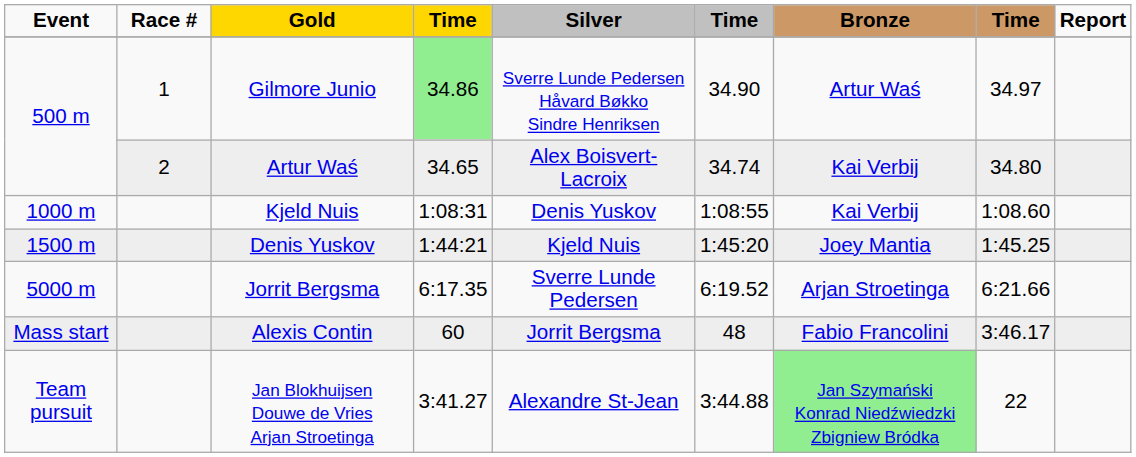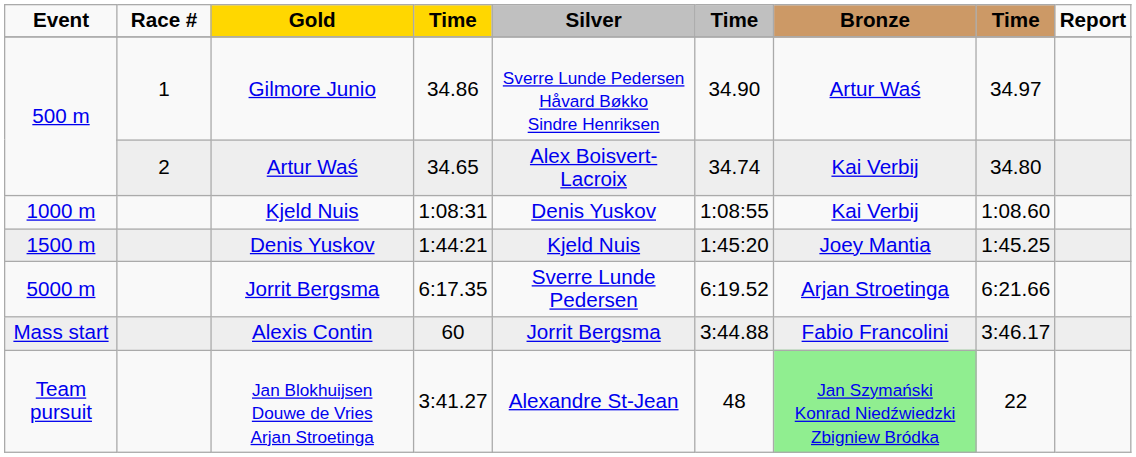Gilmore Junio | column 4: lightgreen background -> no background
Alexis Contin | column 6: 48 -> 3:44.88
Jan Blokhuijsen Douwe de Vries Arjan Stroetinga | column 6: 3:44.88 -> 48
